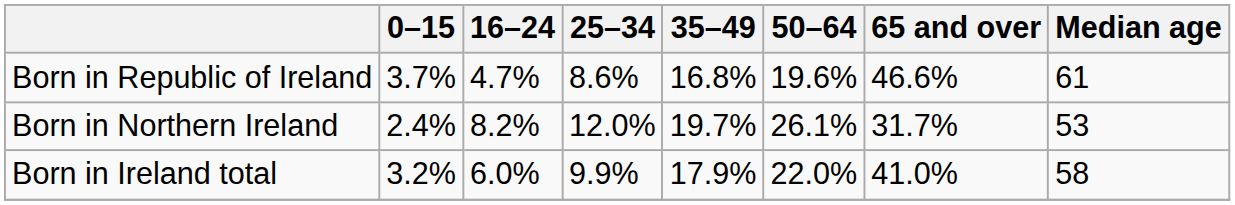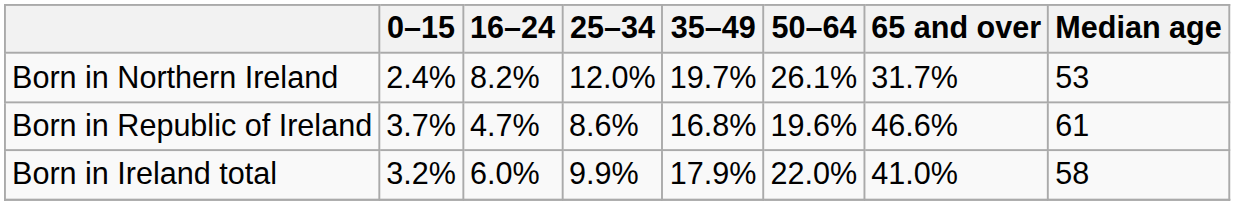rows swapped: Born in Republic of Ireland <-> Born in Northern Ireland
